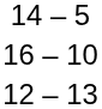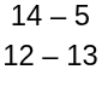- row: 16 – 10
